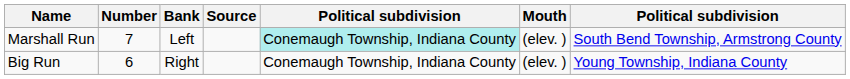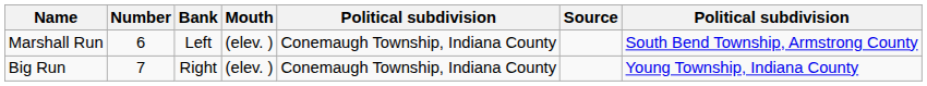columns swapped: Mouth <-> Source
Marshall Run | Number: 7 -> 6
Marshall Run | column 5: paleturquoise background -> no background
Big Run | Number: 6 -> 7
